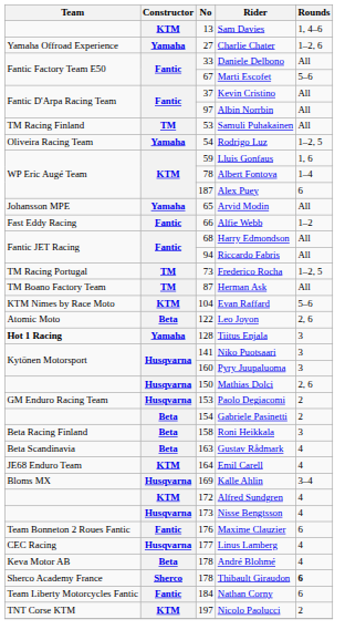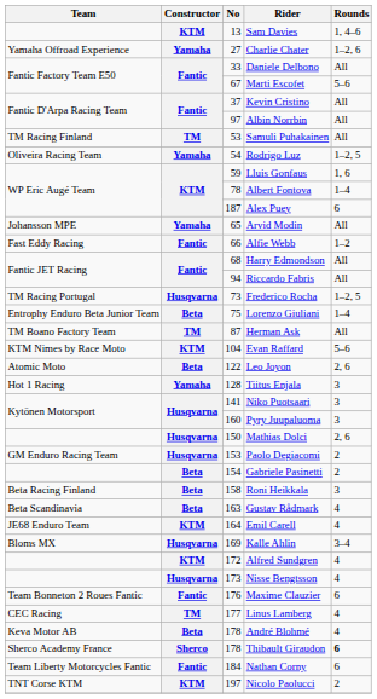Frederico Rocha | Constructor: TM -> Husqvarna
+ row: Entrophy Enduro Beta Junior Team | Beta | 75 | Lorenzo Giuliani | 1–4
Tiitus Enjala | Team: bold -> normal
Linus Lamberg | Constructor: Husqvarna -> TM
